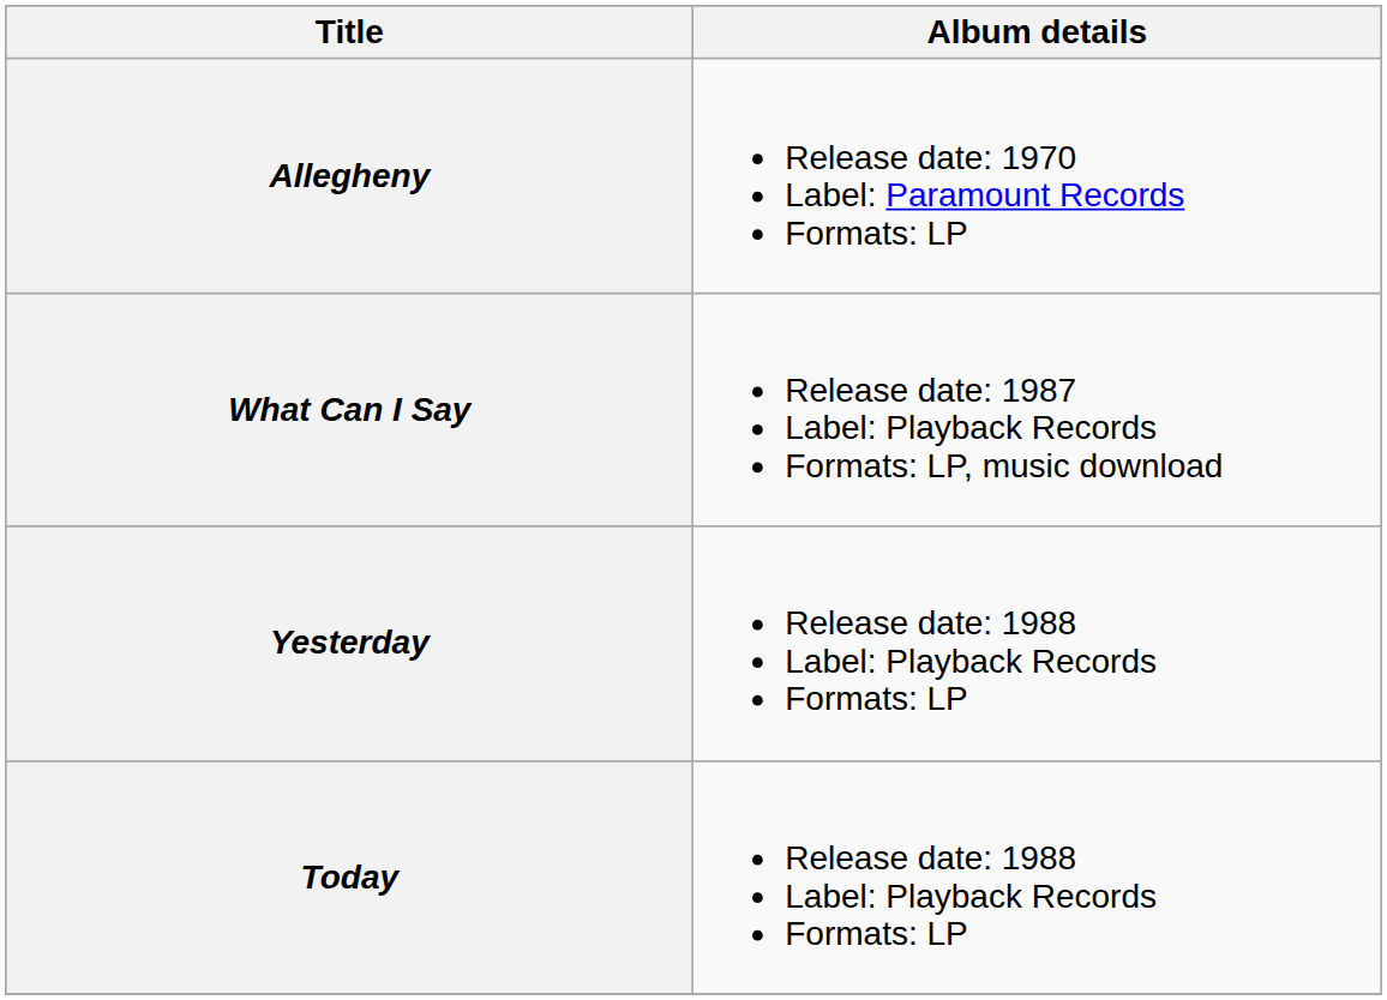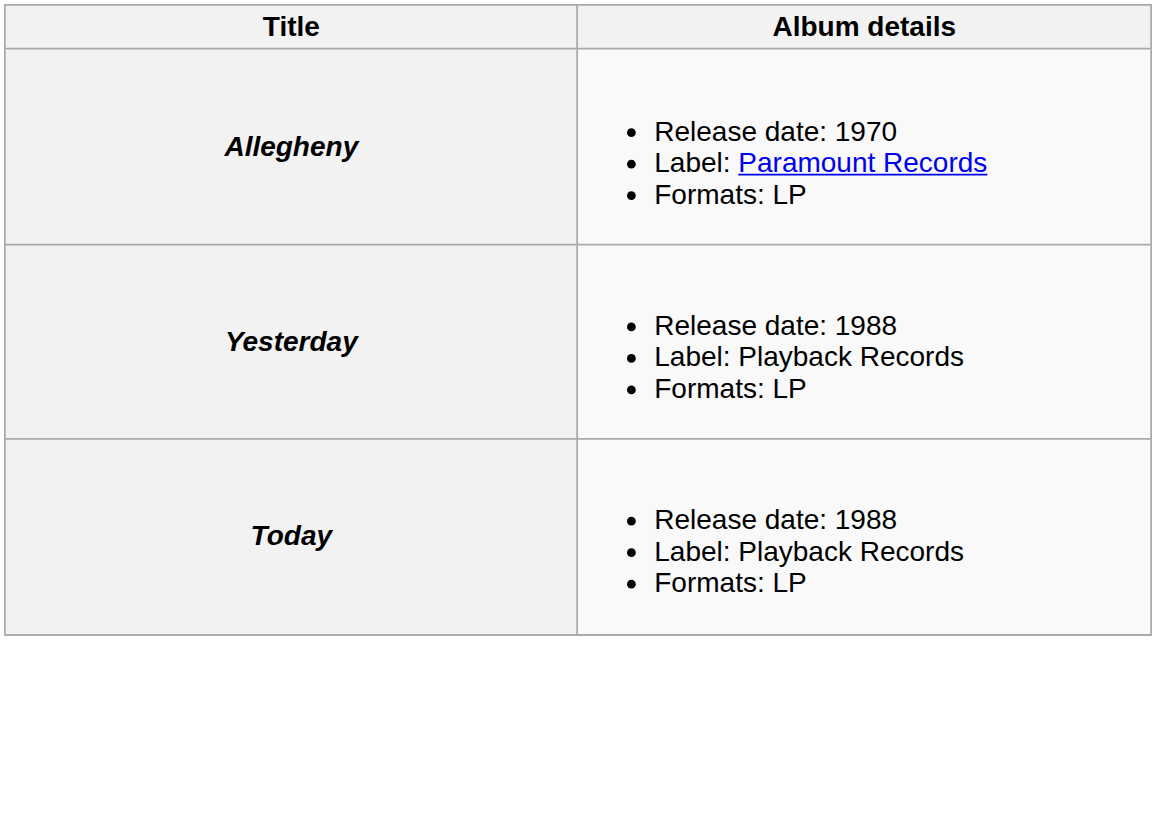- row: What Can I Say | Release date: 1987 Label: Playback Records Formats: LP, music download
